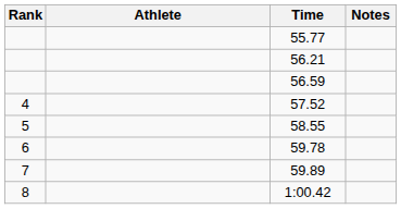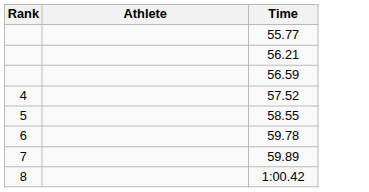- column: Notes
